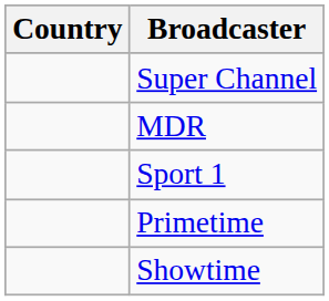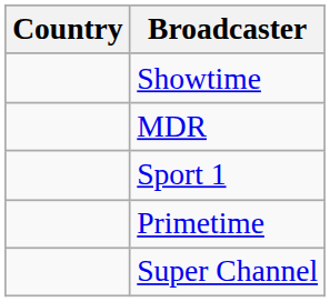rows swapped: Super Channel <-> Showtime
